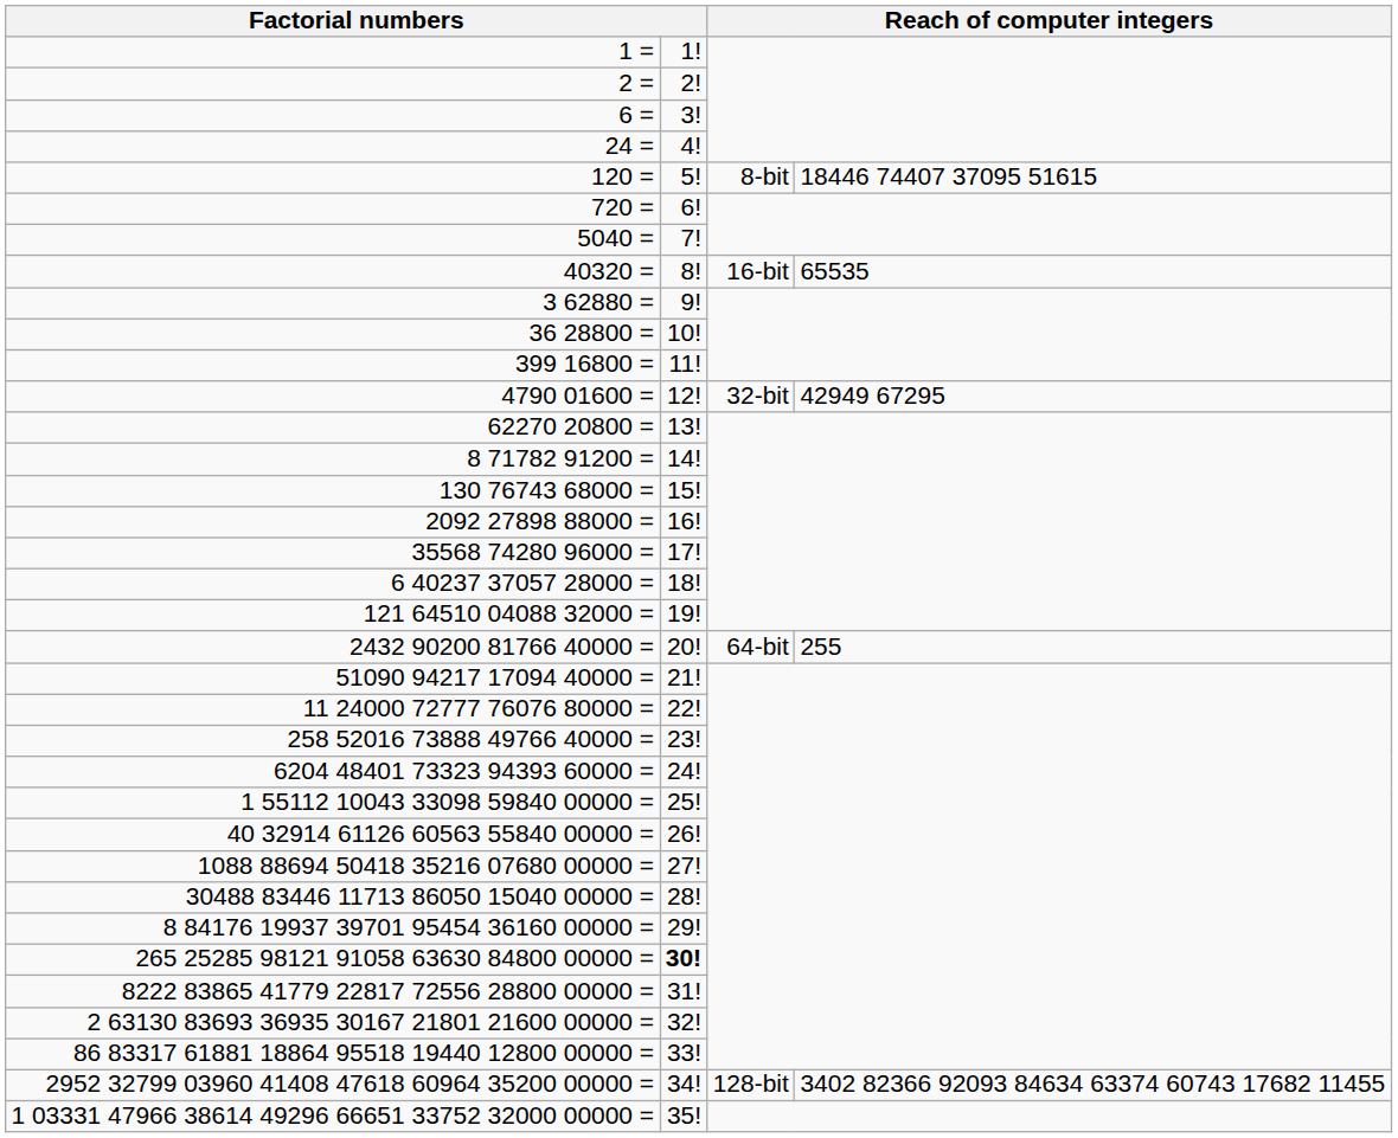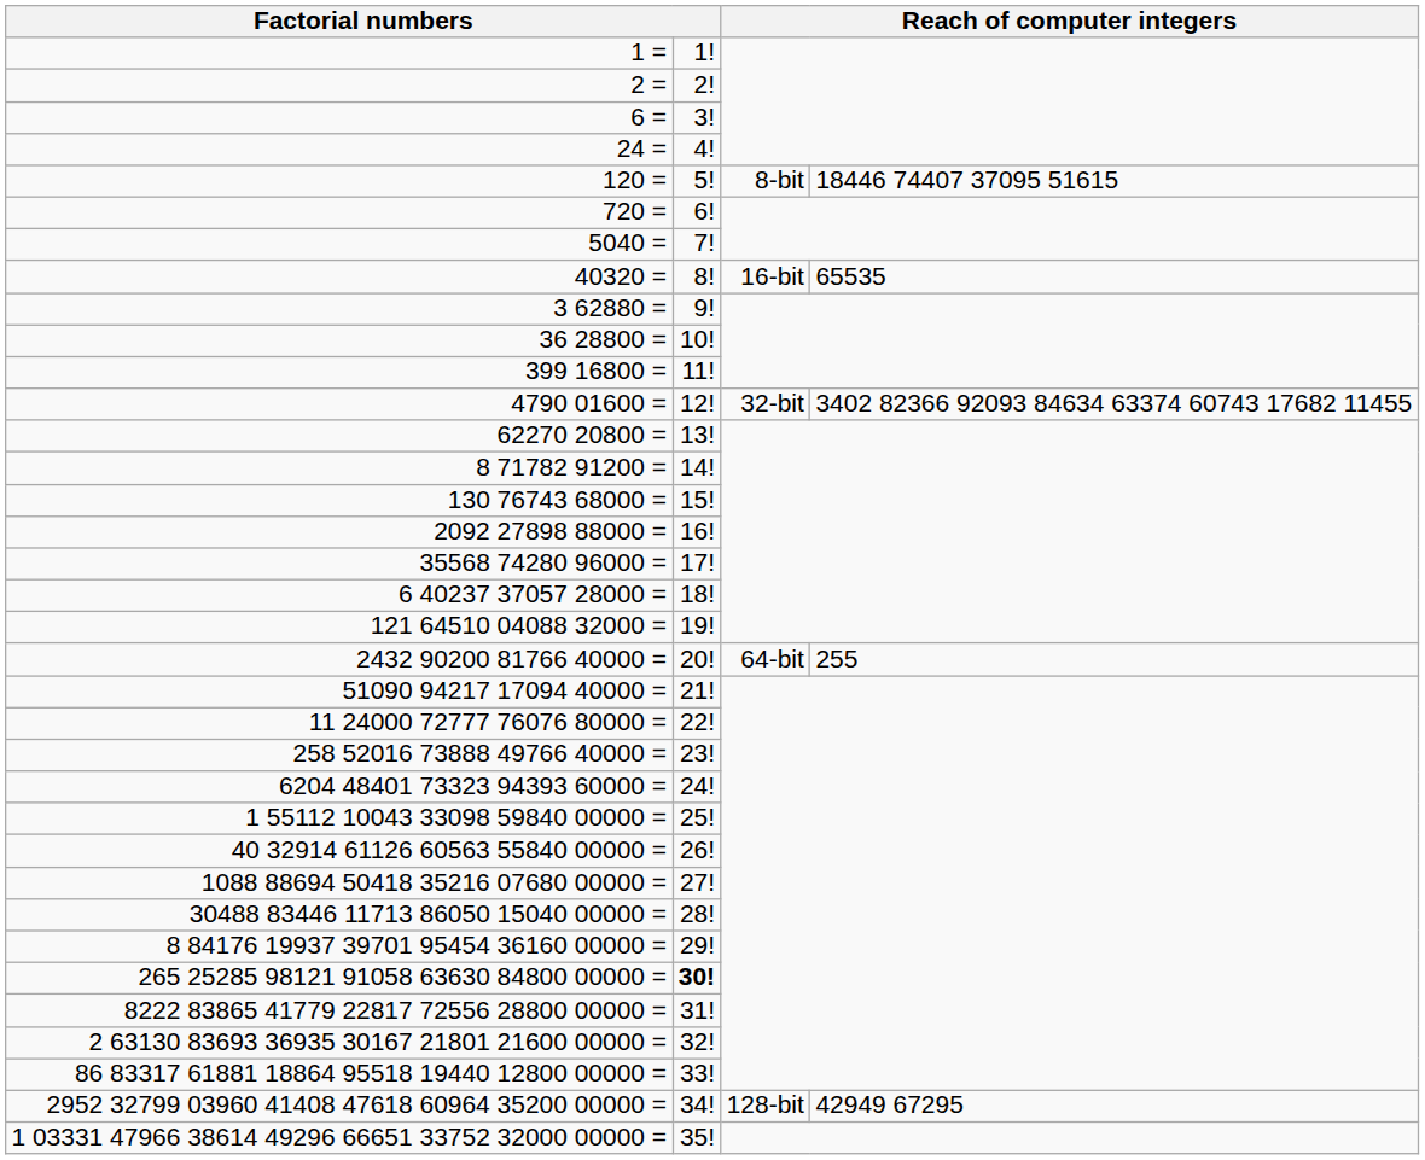4790 01600 = | column 4: 42949 67295 -> 3402 82366 92093 84634 63374 60743 17682 11455
2952 32799 03960 41408 47618 60964 35200 00000 = | column 4: 3402 82366 92093 84634 63374 60743 17682 11455 -> 42949 67295
